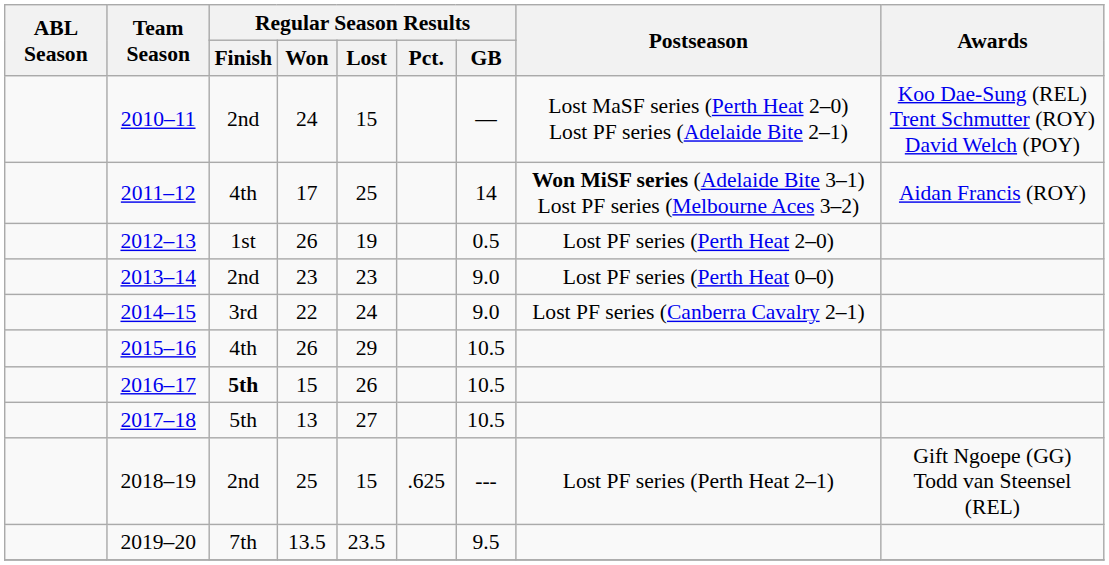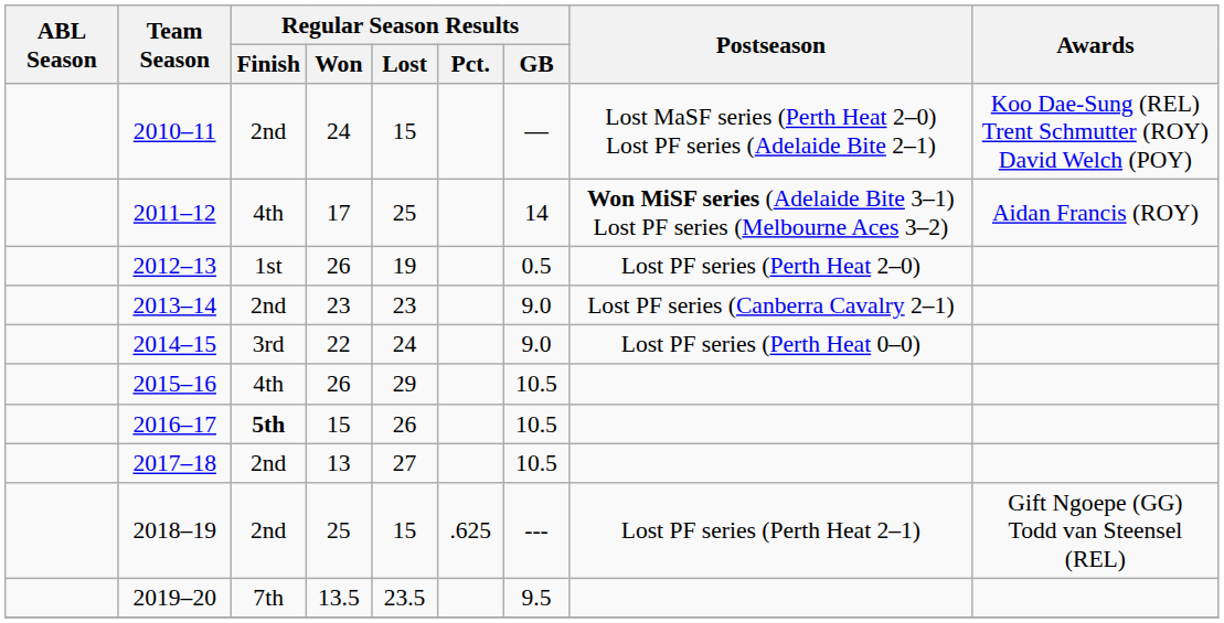2013–14 | Postseason: Lost PF series (Perth Heat 0–0) -> Lost PF series (Canberra Cavalry 2–1)
2014–15 | Postseason: Lost PF series (Canberra Cavalry 2–1) -> Lost PF series (Perth Heat 0–0)
2017–18 | Regular Season Results / Finish: 5th -> 2nd
